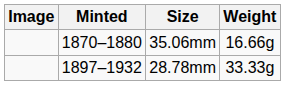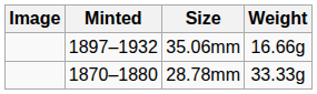35.06mm | Minted: 1870–1880 -> 1897–1932
28.78mm | Minted: 1897–1932 -> 1870–1880
